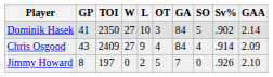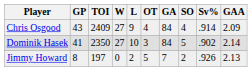rows swapped: Chris Osgood <-> Dominik Hasek
Jimmy Howard | SO: 0 -> 2
Jimmy Howard | GAA: 2.10 -> 2.13
